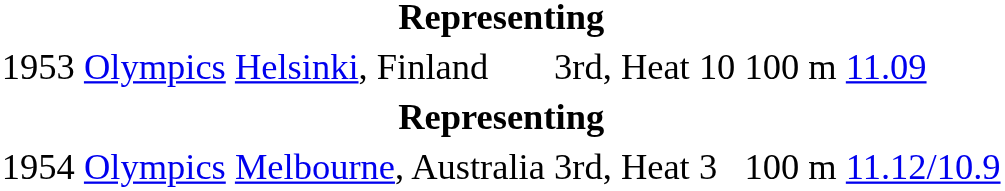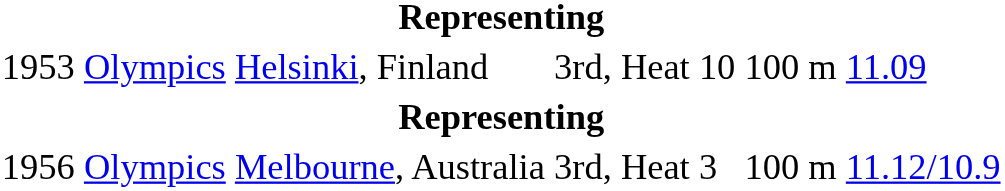Melbourne, Australia | column 1: 1954 -> 1956
